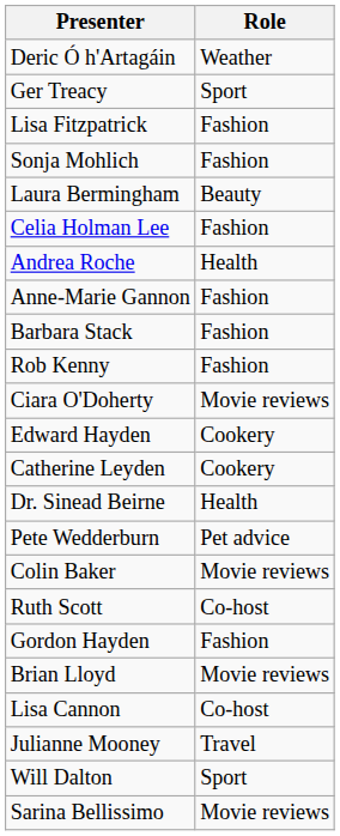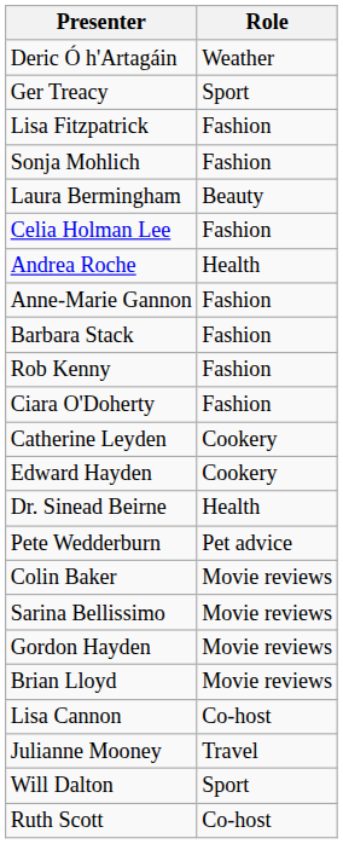Ciara O'Doherty | Role: Movie reviews -> Fashion
rows swapped: Catherine Leyden <-> Edward Hayden
rows swapped: Sarina Bellissimo <-> Ruth Scott
Gordon Hayden | Role: Fashion -> Movie reviews
